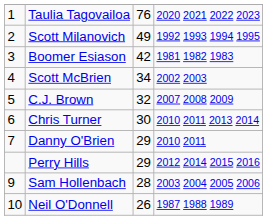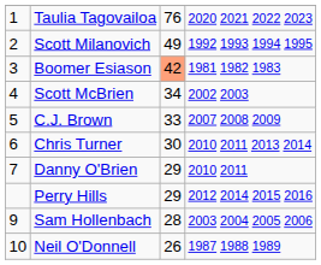Boomer Esiason | column 3: no background -> lightsalmon background
C.J. Brown | column 3: 32 -> 33
